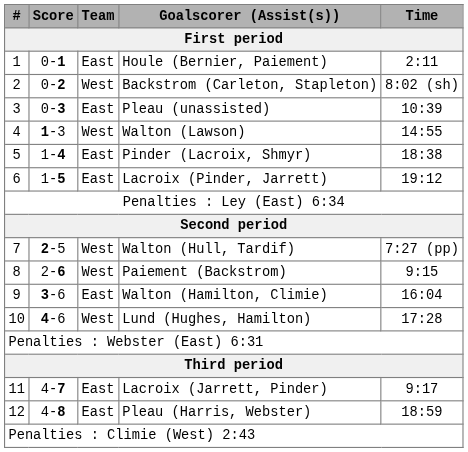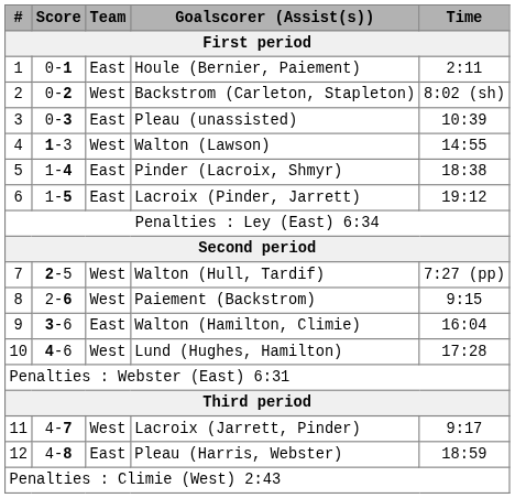Lacroix (Jarrett, Pinder) | Team / First period: East -> West
